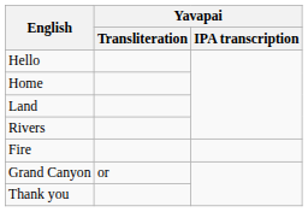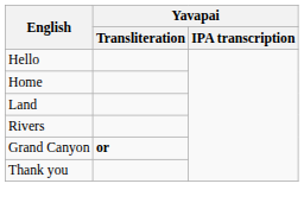- row: Fire
Grand Canyon | Yavapai / Transliteration: normal -> bold
